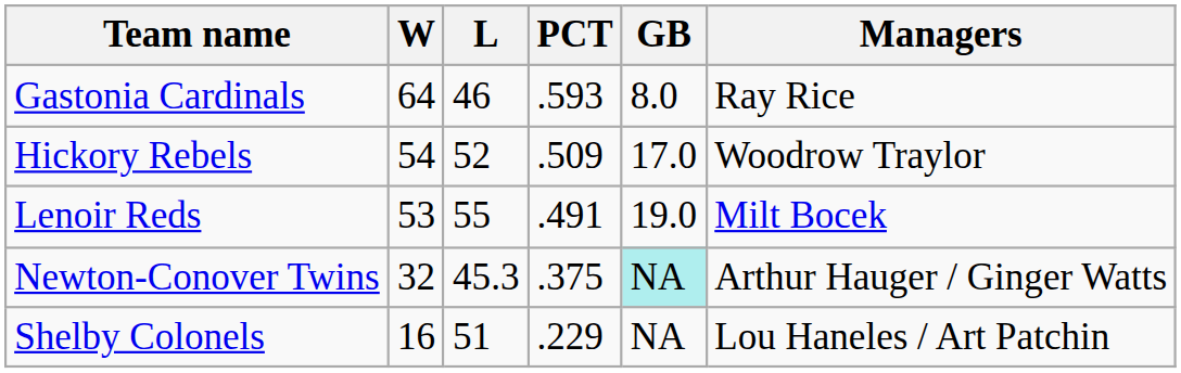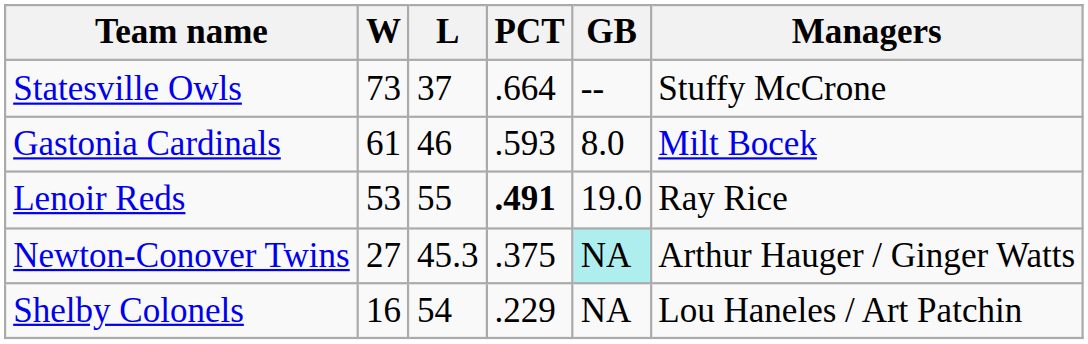+ row: Statesville Owls | 73 | 37 | .664 | -- | Stuffy McCrone
Gastonia Cardinals | W: 64 -> 61
Gastonia Cardinals | Managers: Ray Rice -> Milt Bocek
- row: Hickory Rebels | 54 | 52 | .509 | 17.0 | Woodrow Traylor
Lenoir Reds | PCT: normal -> bold
Lenoir Reds | Managers: Milt Bocek -> Ray Rice
Newton-Conover Twins | W: 32 -> 27
Shelby Colonels | L: 51 -> 54
